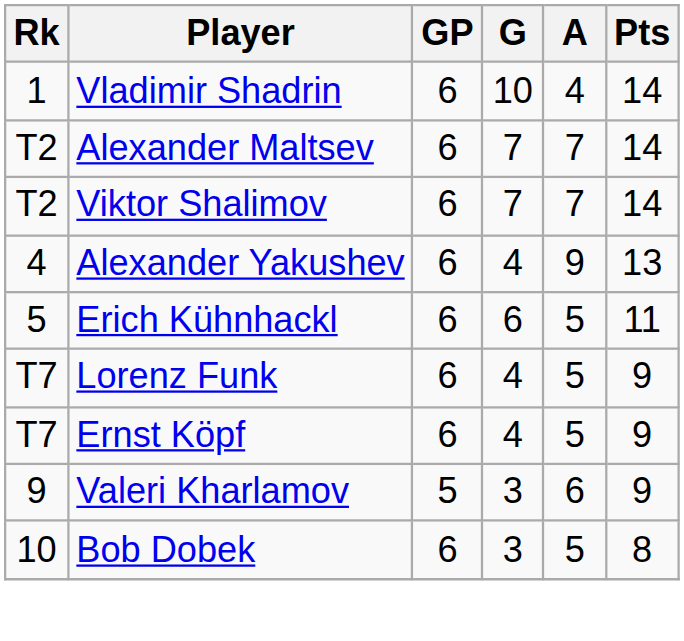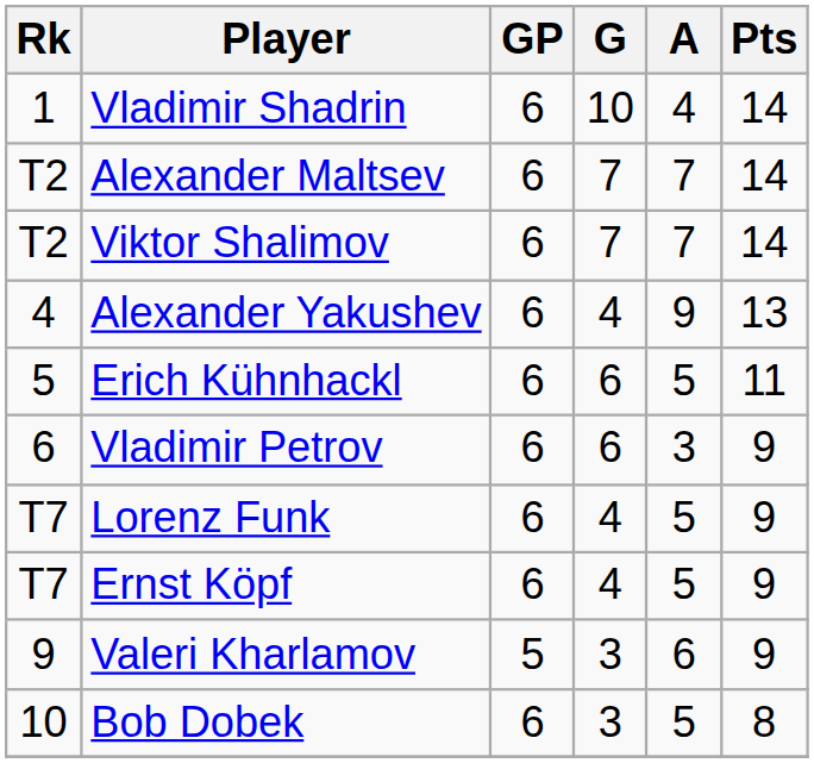+ row: 6 | Vladimir Petrov | 6 | 6 | 3 | 9
